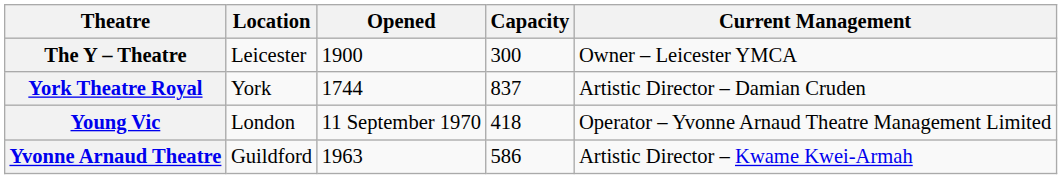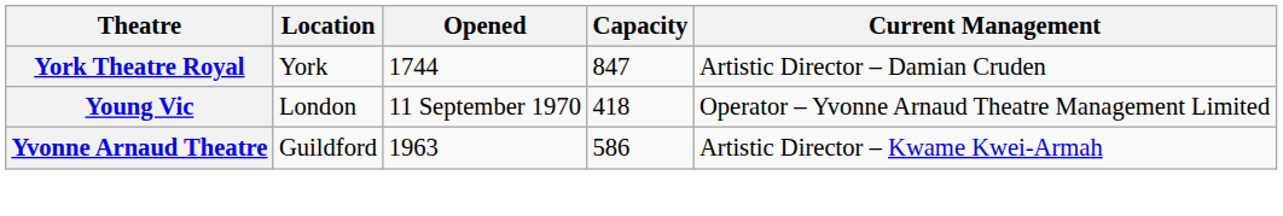- row: The Y – Theatre | Leicester | 1900 | 300 | Owner – Leicester YMCA
York Theatre Royal | Capacity: 837 -> 847
